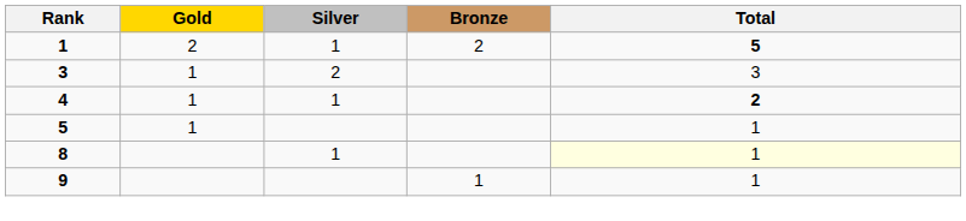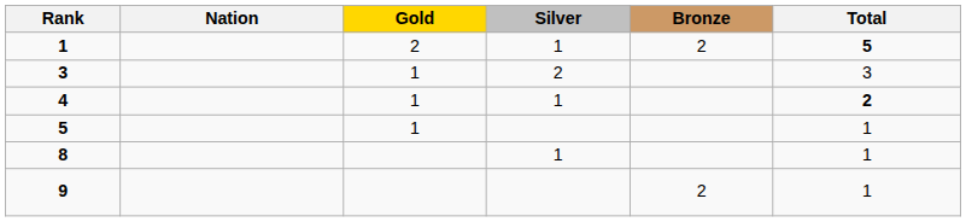+ column: Nation
8 | Total: lightyellow background -> no background
9 | Bronze: 1 -> 2
